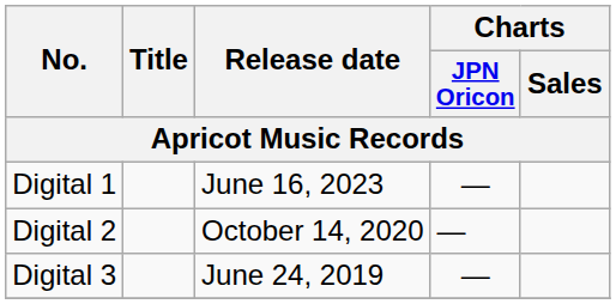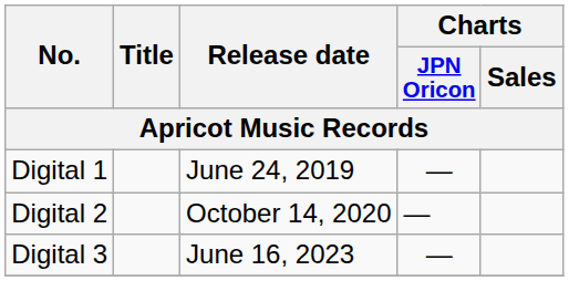Digital 1 | Release date: June 16, 2023 -> June 24, 2019
Digital 3 | Release date: June 24, 2019 -> June 16, 2023
